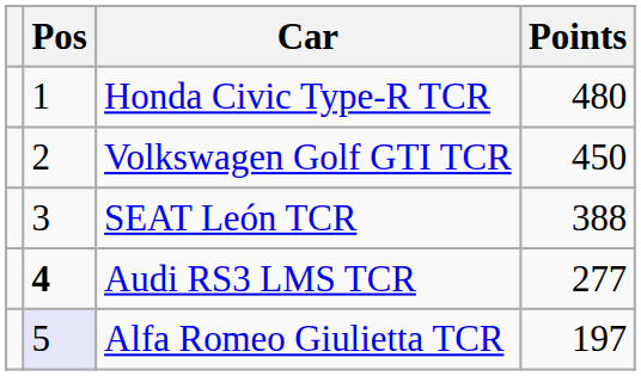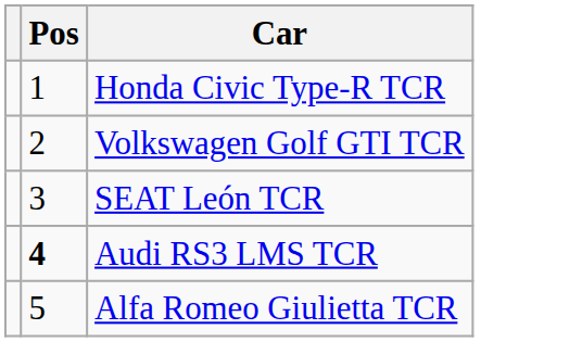- column: Points | 480 | 450 | 388 | 277 | 197
Alfa Romeo Giulietta TCR | Pos: lavender background -> no background
